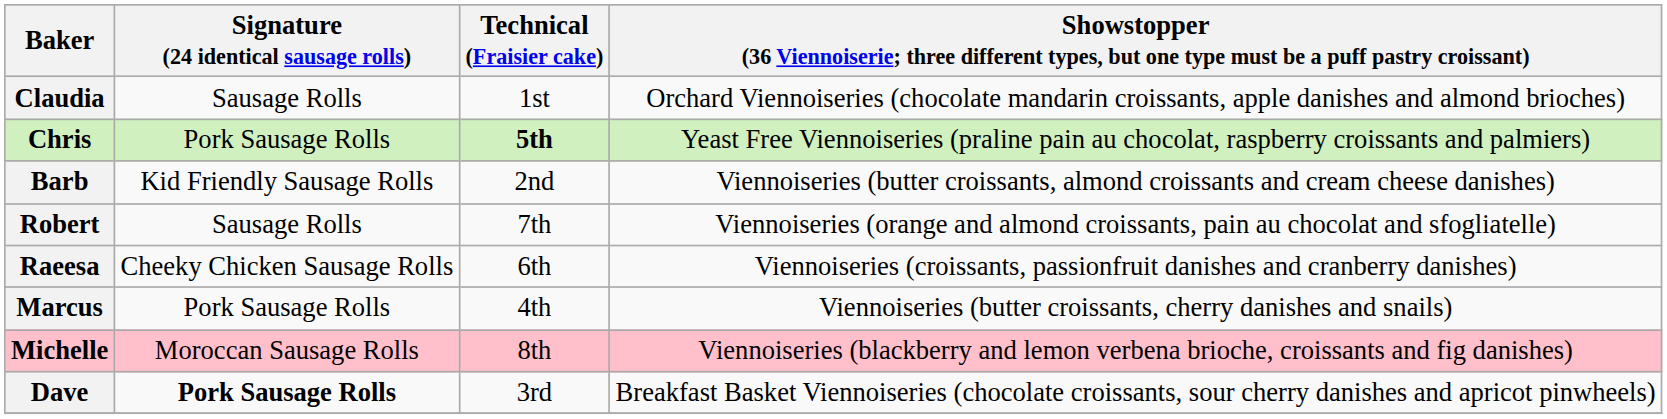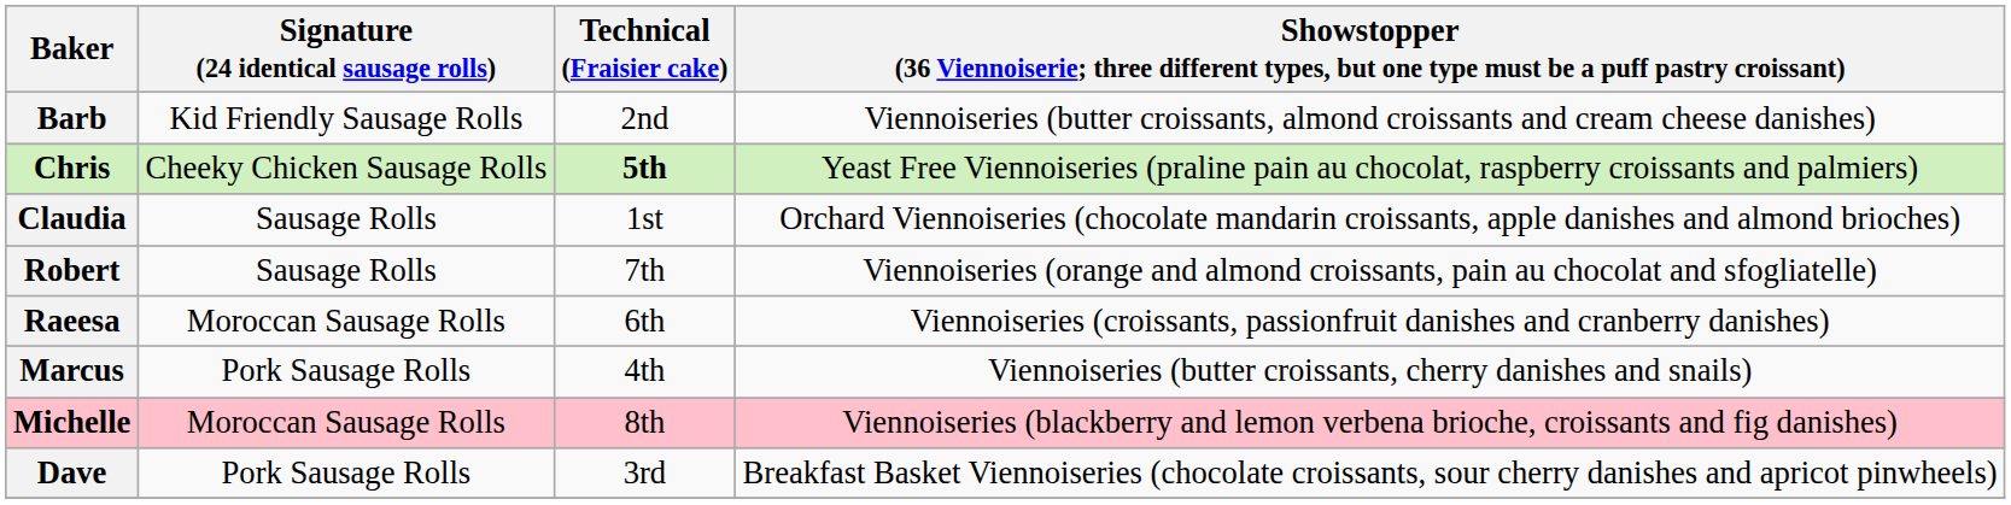rows swapped: Claudia <-> Barb
Chris | Signature (24 identical sausage rolls): Pork Sausage Rolls -> Cheeky Chicken Sausage Rolls
Raeesa | Signature (24 identical sausage rolls): Cheeky Chicken Sausage Rolls -> Moroccan Sausage Rolls
Dave | Signature (24 identical sausage rolls): bold -> normal
